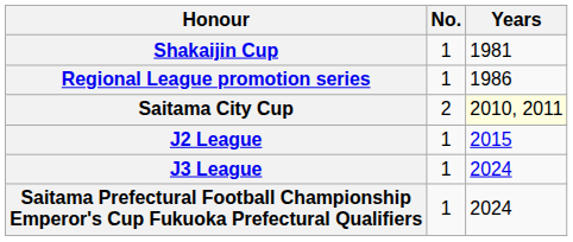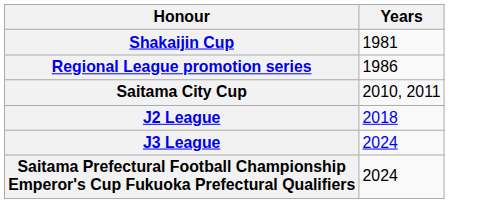- column: No. | 1 | 1 | 2 | 1 | 1 | 1
Saitama City Cup | Years: lightyellow background -> no background
J2 League | Years: 2015 -> 2018
